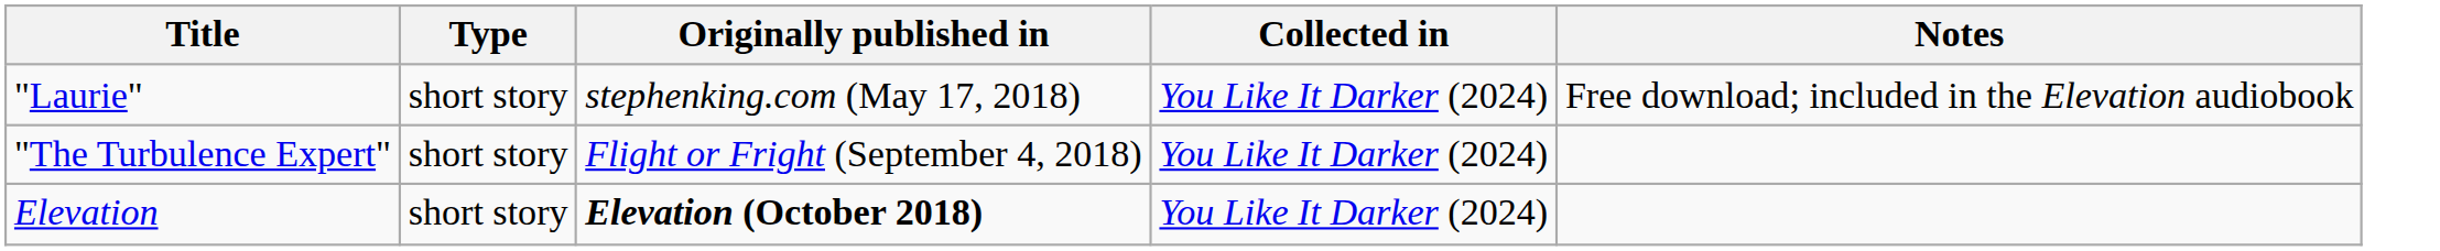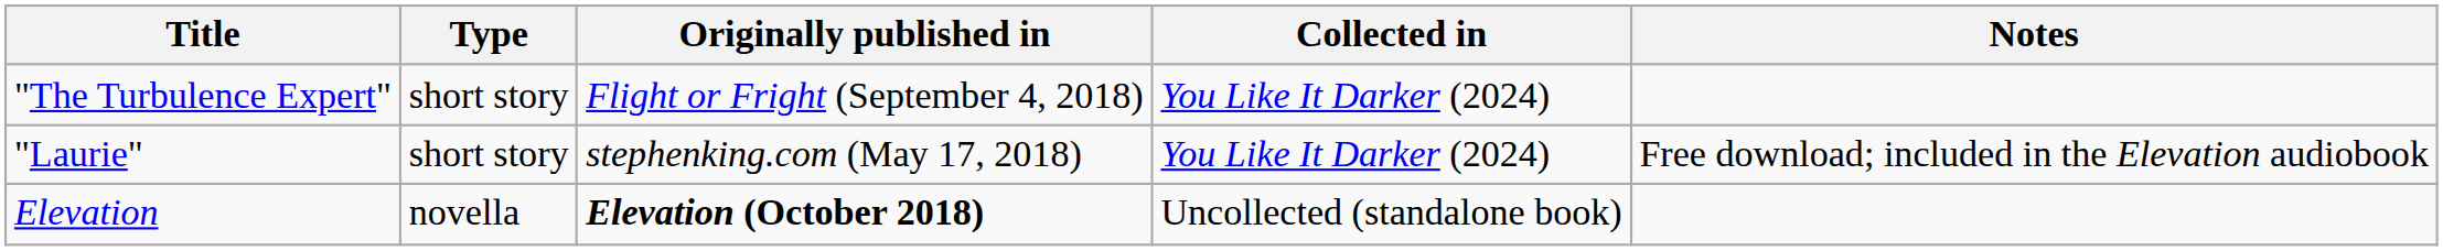rows swapped: "Laurie" <-> "The Turbulence Expert"
Elevation | Type: short story -> novella
Elevation | Collected in: You Like It Darker (2024) -> Uncollected (standalone book)
